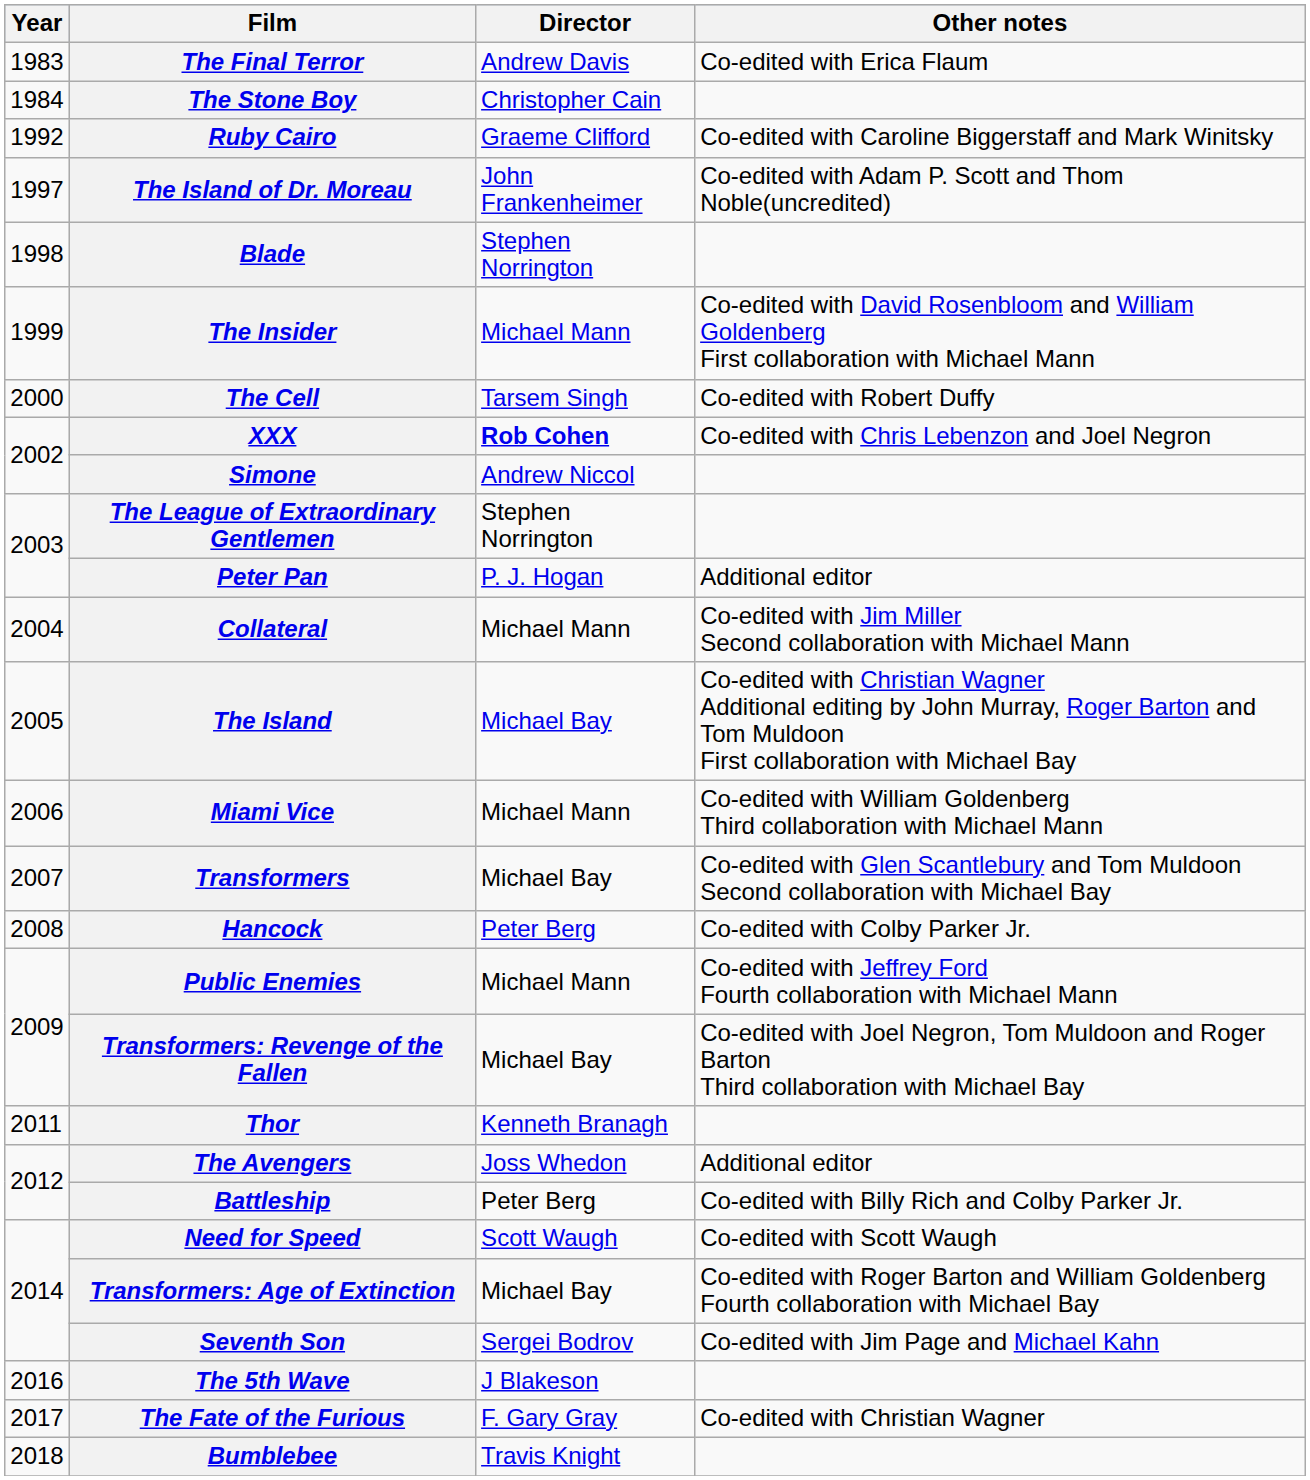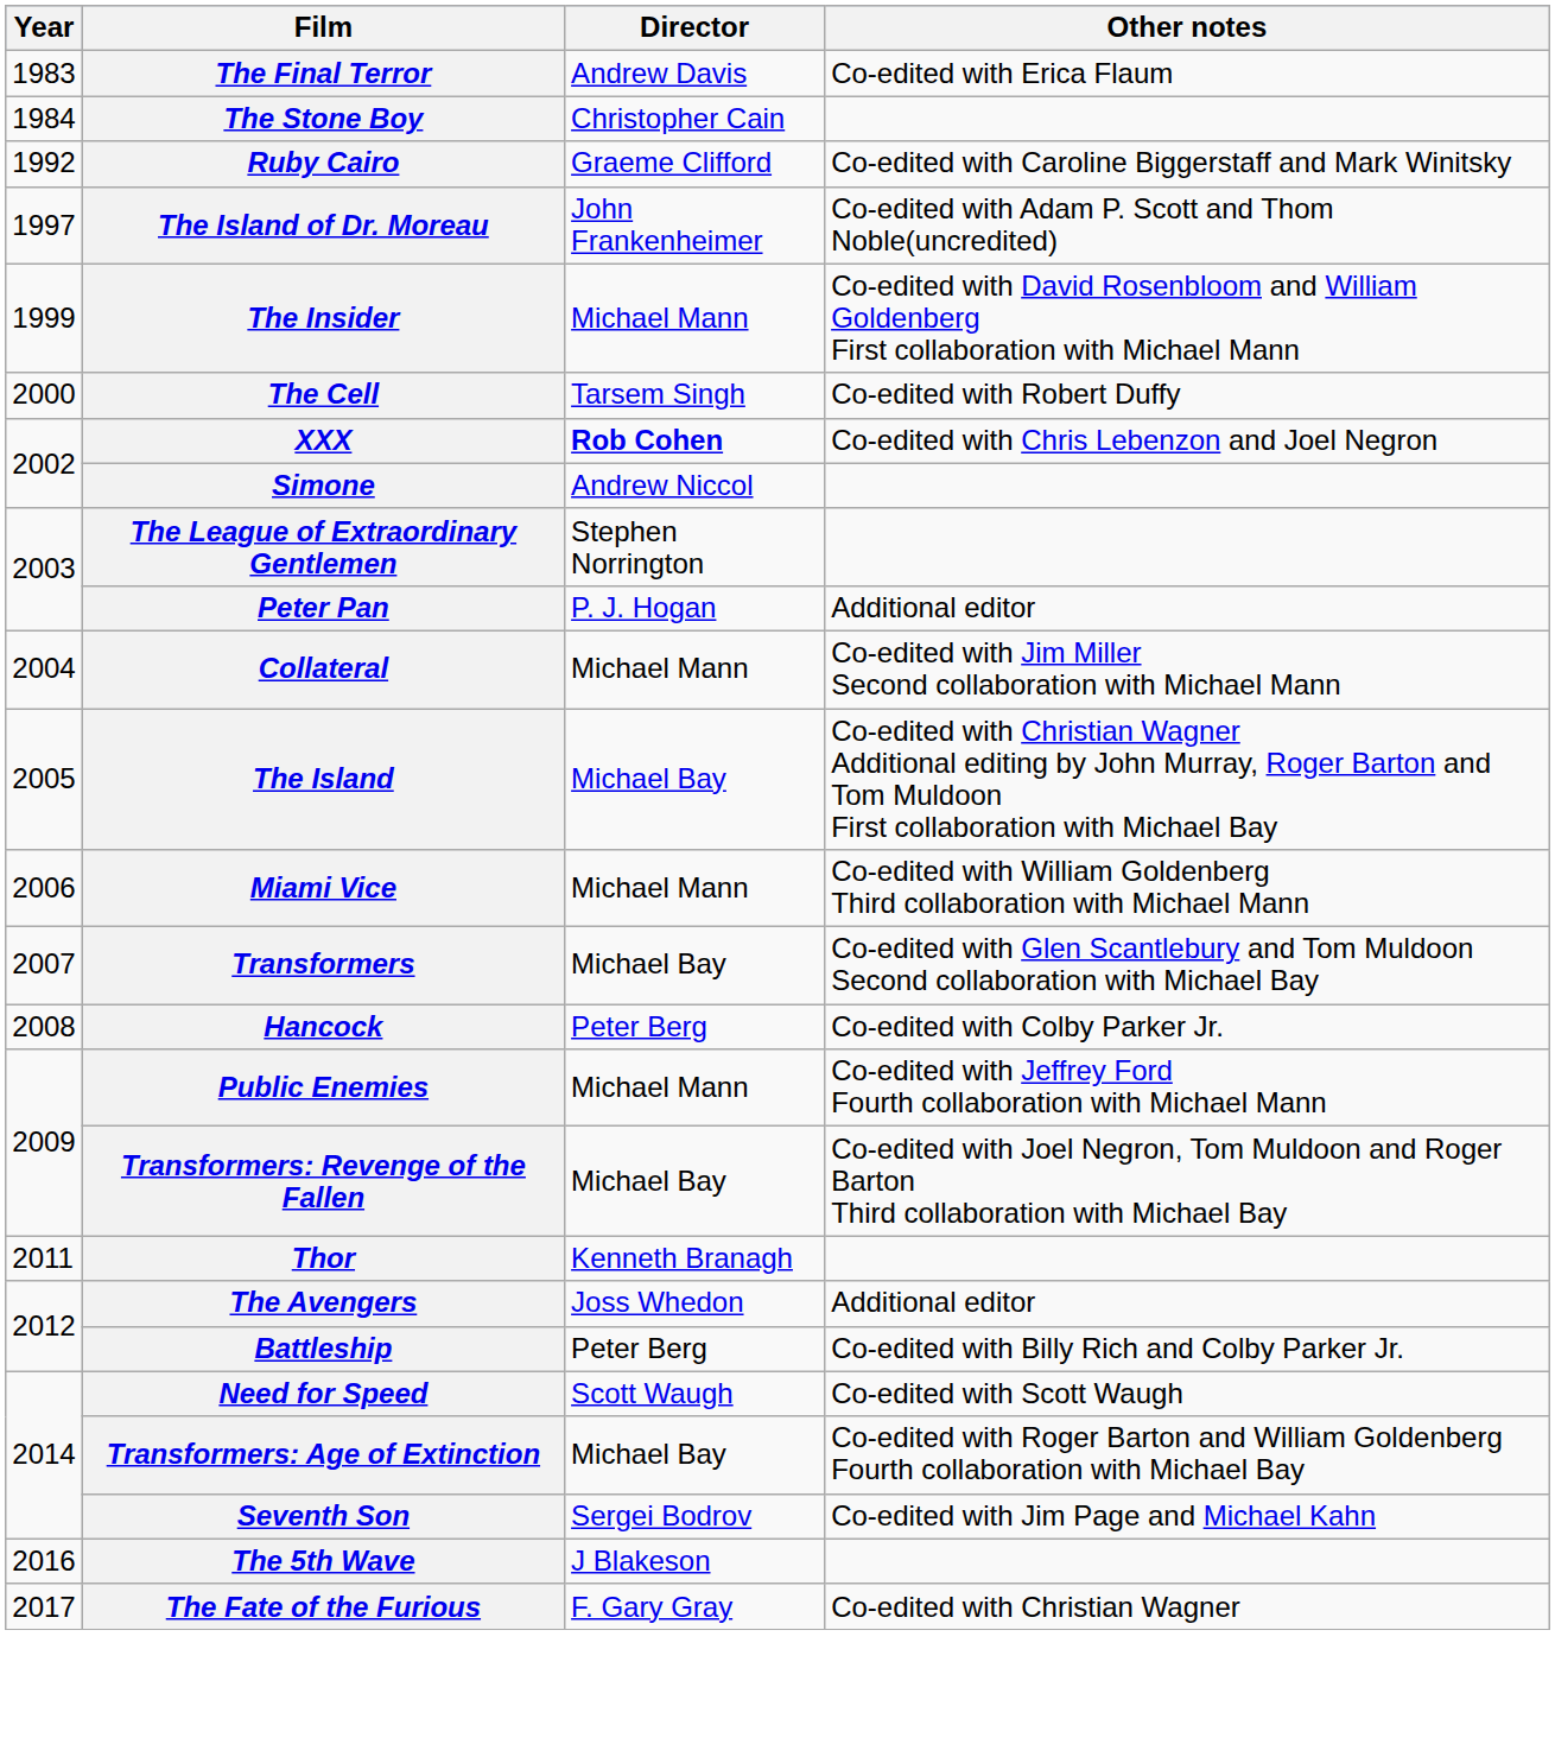- row: 1998 | Blade | Stephen Norrington
- row: 2018 | Bumblebee | Travis Knight
